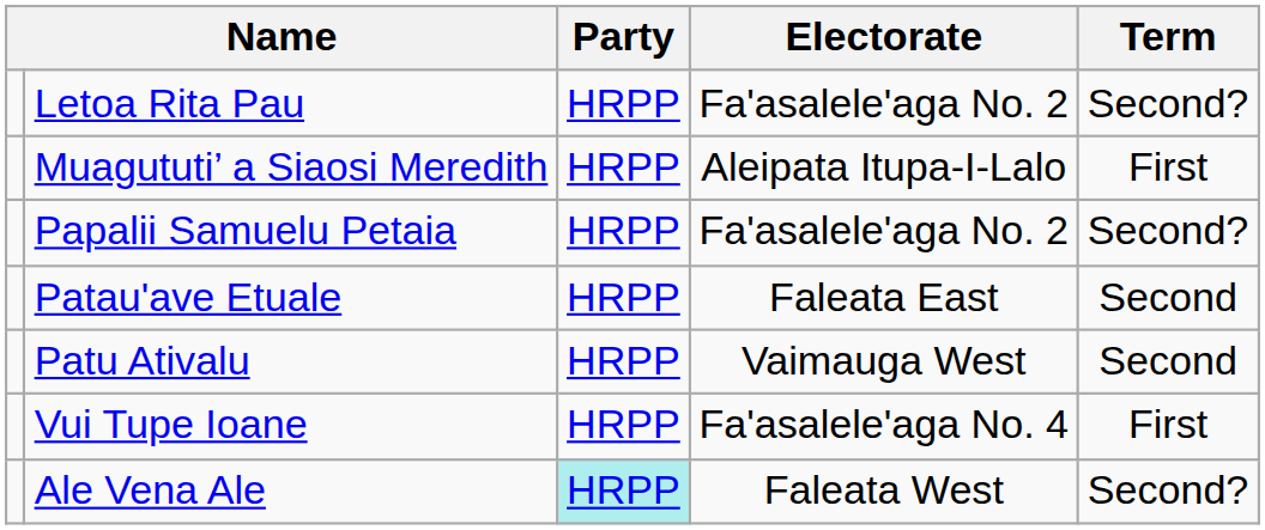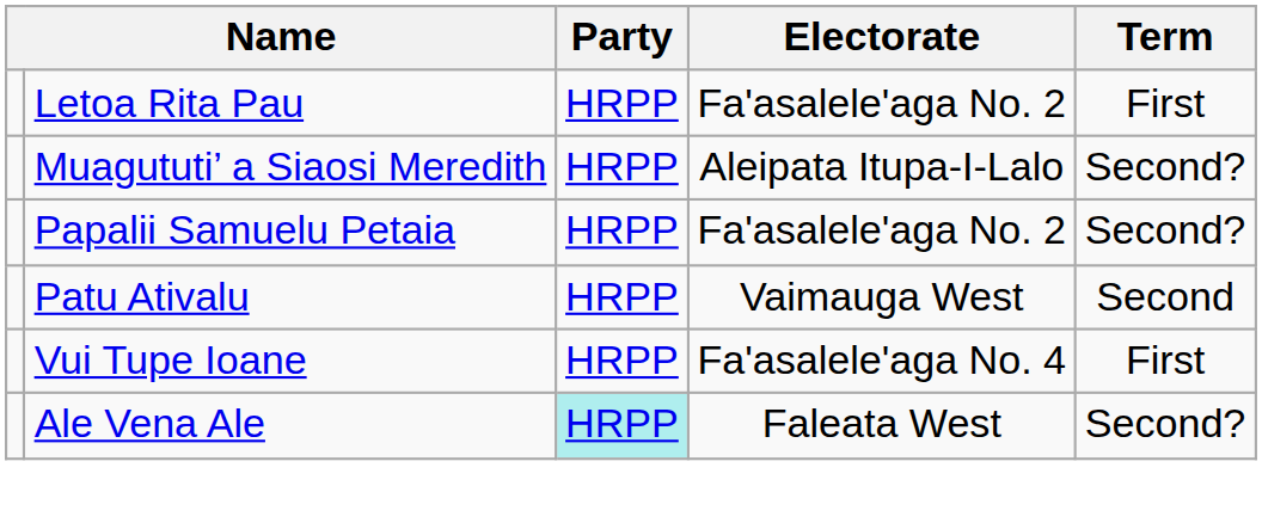Letoa Rita Pau | Term: Second? -> First
Muagututi’ a Siaosi Meredith | Term: First -> Second?
- row: Patau'ave Etuale | HRPP | Faleata East | Second
